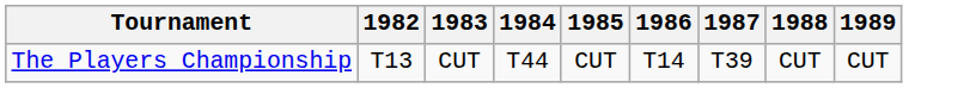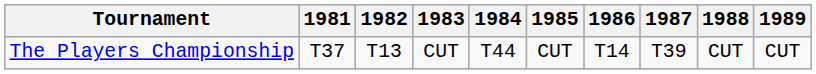+ column: 1981 | T37
